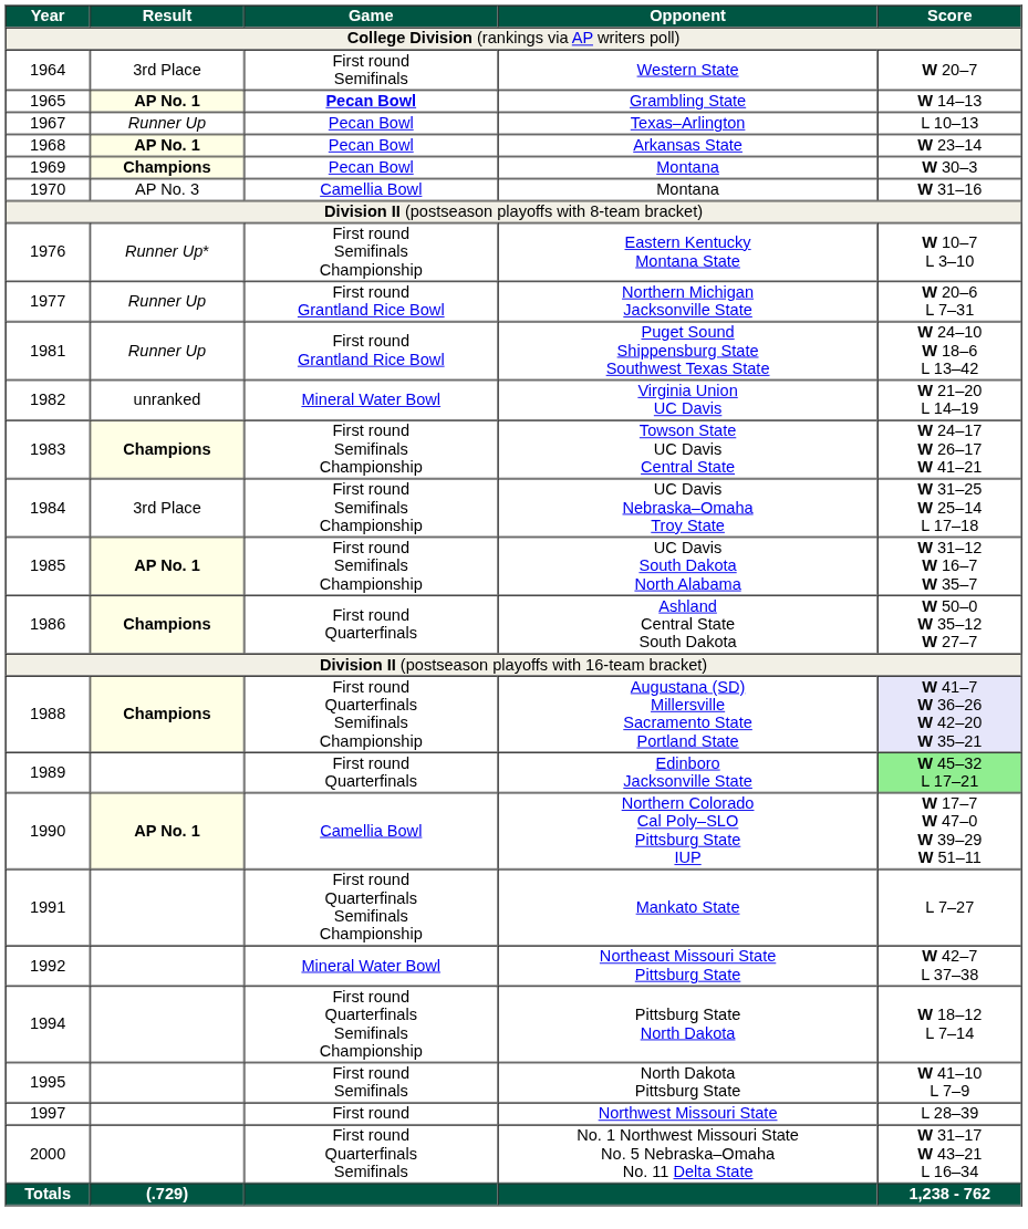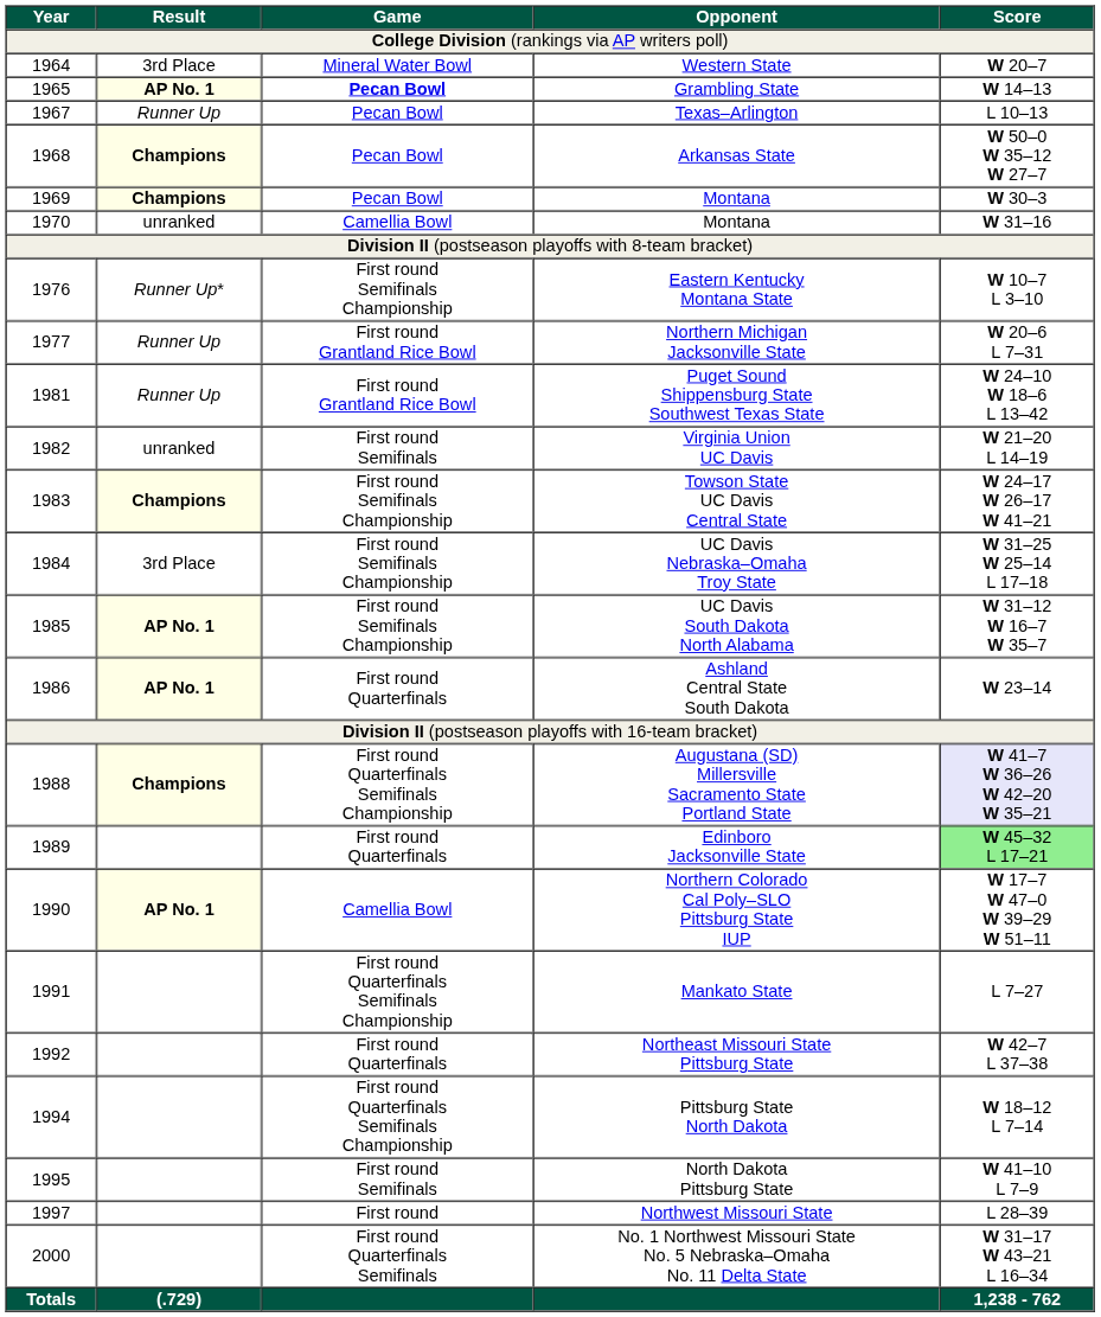Western State | Game: First round Semifinals -> Mineral Water Bowl
Arkansas State | Result: AP No. 1 -> Champions
Arkansas State | Score: W 23–14 -> W 50–0 W 35–12 W 27–7
1970 / Montana | Result: AP No. 3 -> unranked
Virginia Union UC Davis | Game: Mineral Water Bowl -> First round Semifinals
Ashland Central State South Dakota | Result: Champions -> AP No. 1
Ashland Central State South Dakota | Score: W 50–0 W 35–12 W 27–7 -> W 23–14
Northeast Missouri State Pittsburg State | Game: Mineral Water Bowl -> First round Quarterfinals
